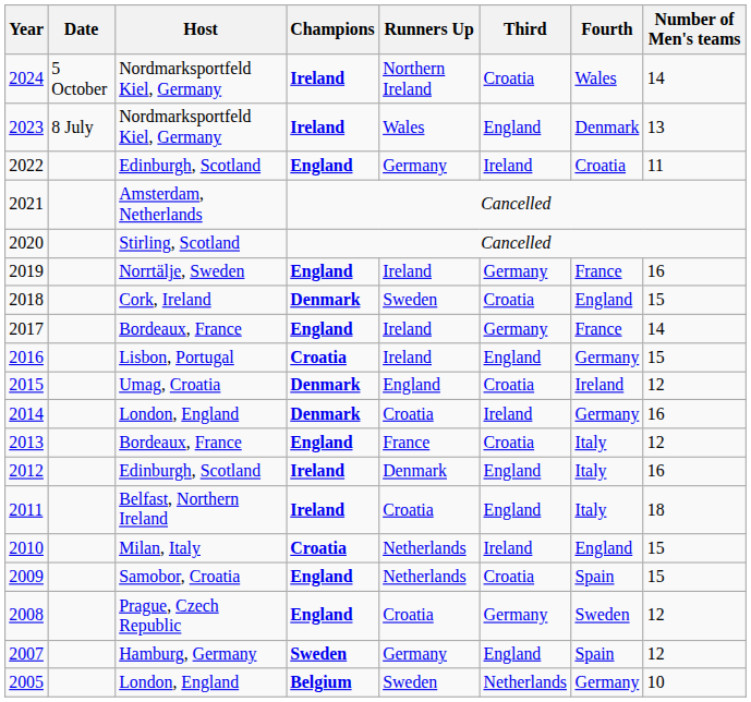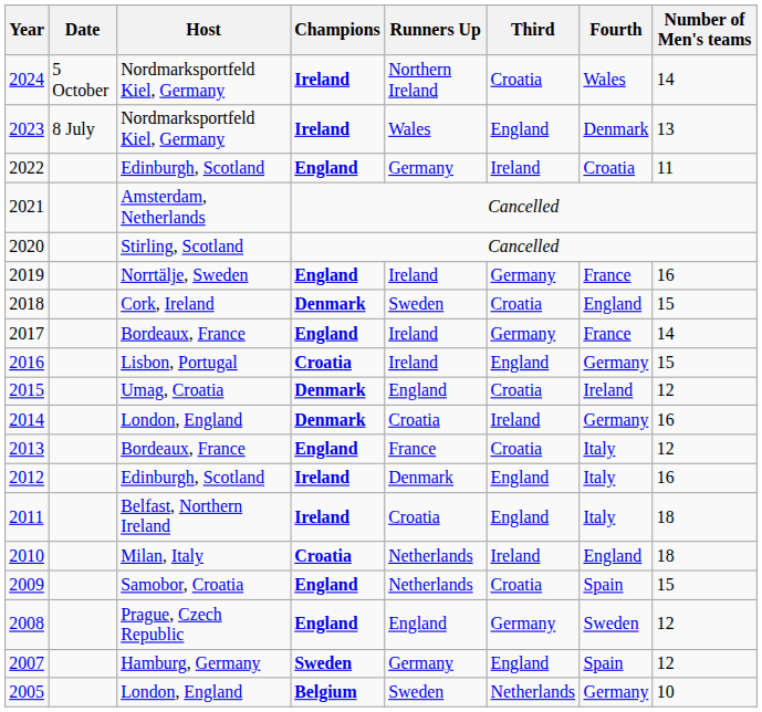2010 | Number of Men's teams: 15 -> 18
2008 | Runners Up: Croatia -> England
